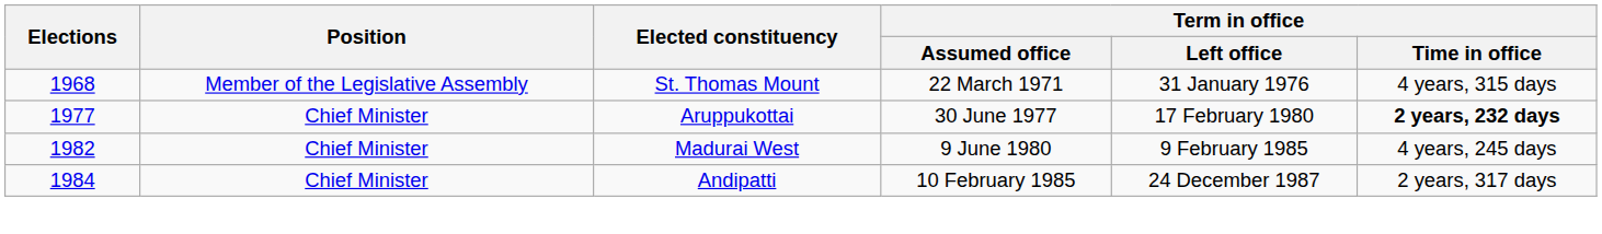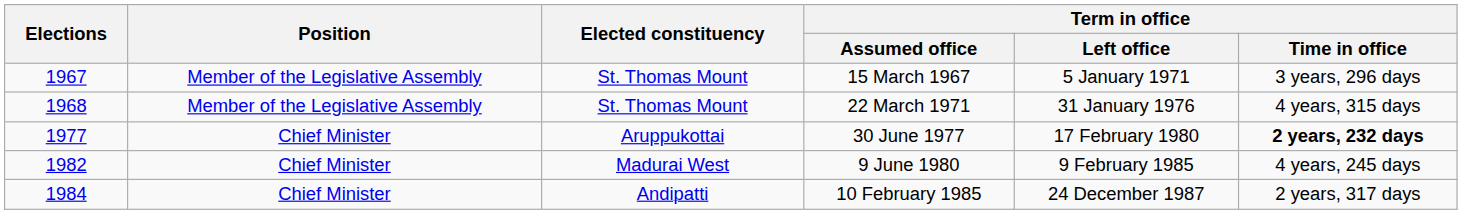+ row: 1967 | Member of the Legislative Assembly | St. Thomas Mount | 15 March 1967 | 5 January 1971 | 3 years, 296 days
